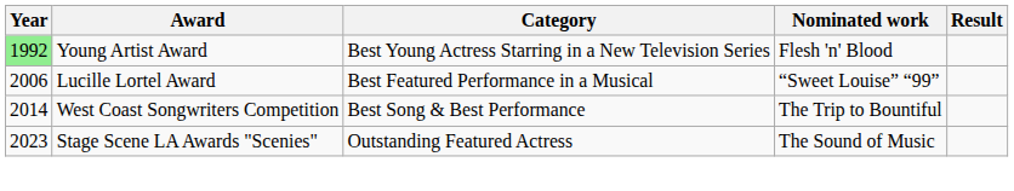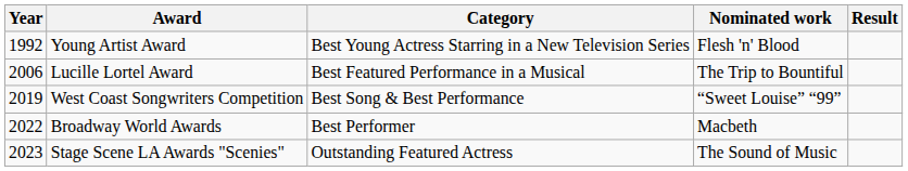Young Artist Award | Year: lightgreen background -> no background
Lucille Lortel Award | Nominated work: “Sweet Louise” “99” -> The Trip to Bountiful
West Coast Songwriters Competition | Year: 2014 -> 2019
West Coast Songwriters Competition | Nominated work: The Trip to Bountiful -> “Sweet Louise” “99”
+ row: 2022 | Broadway World Awards | Best Performer | Macbeth
